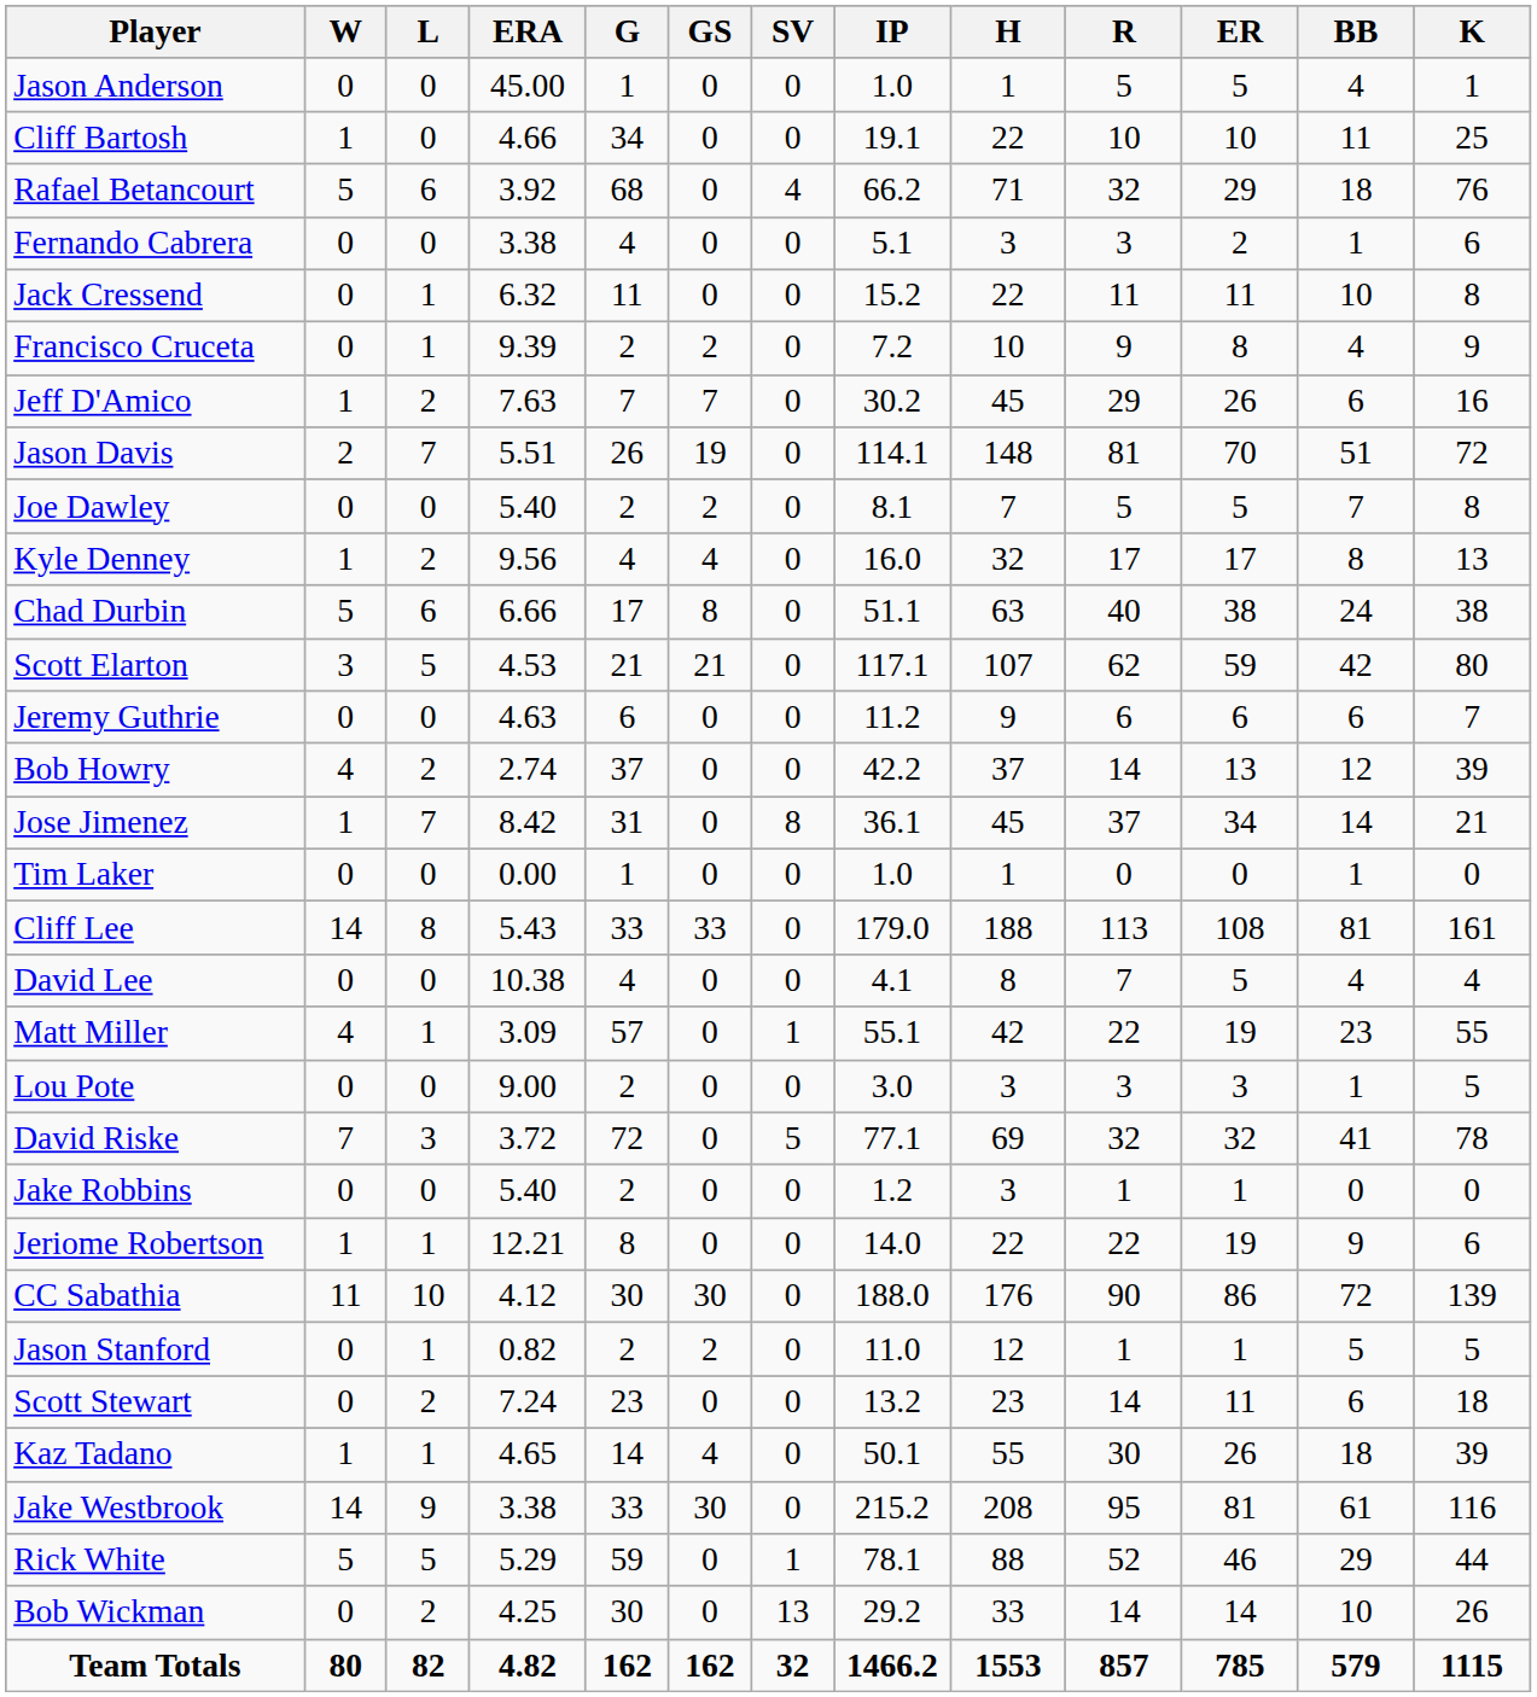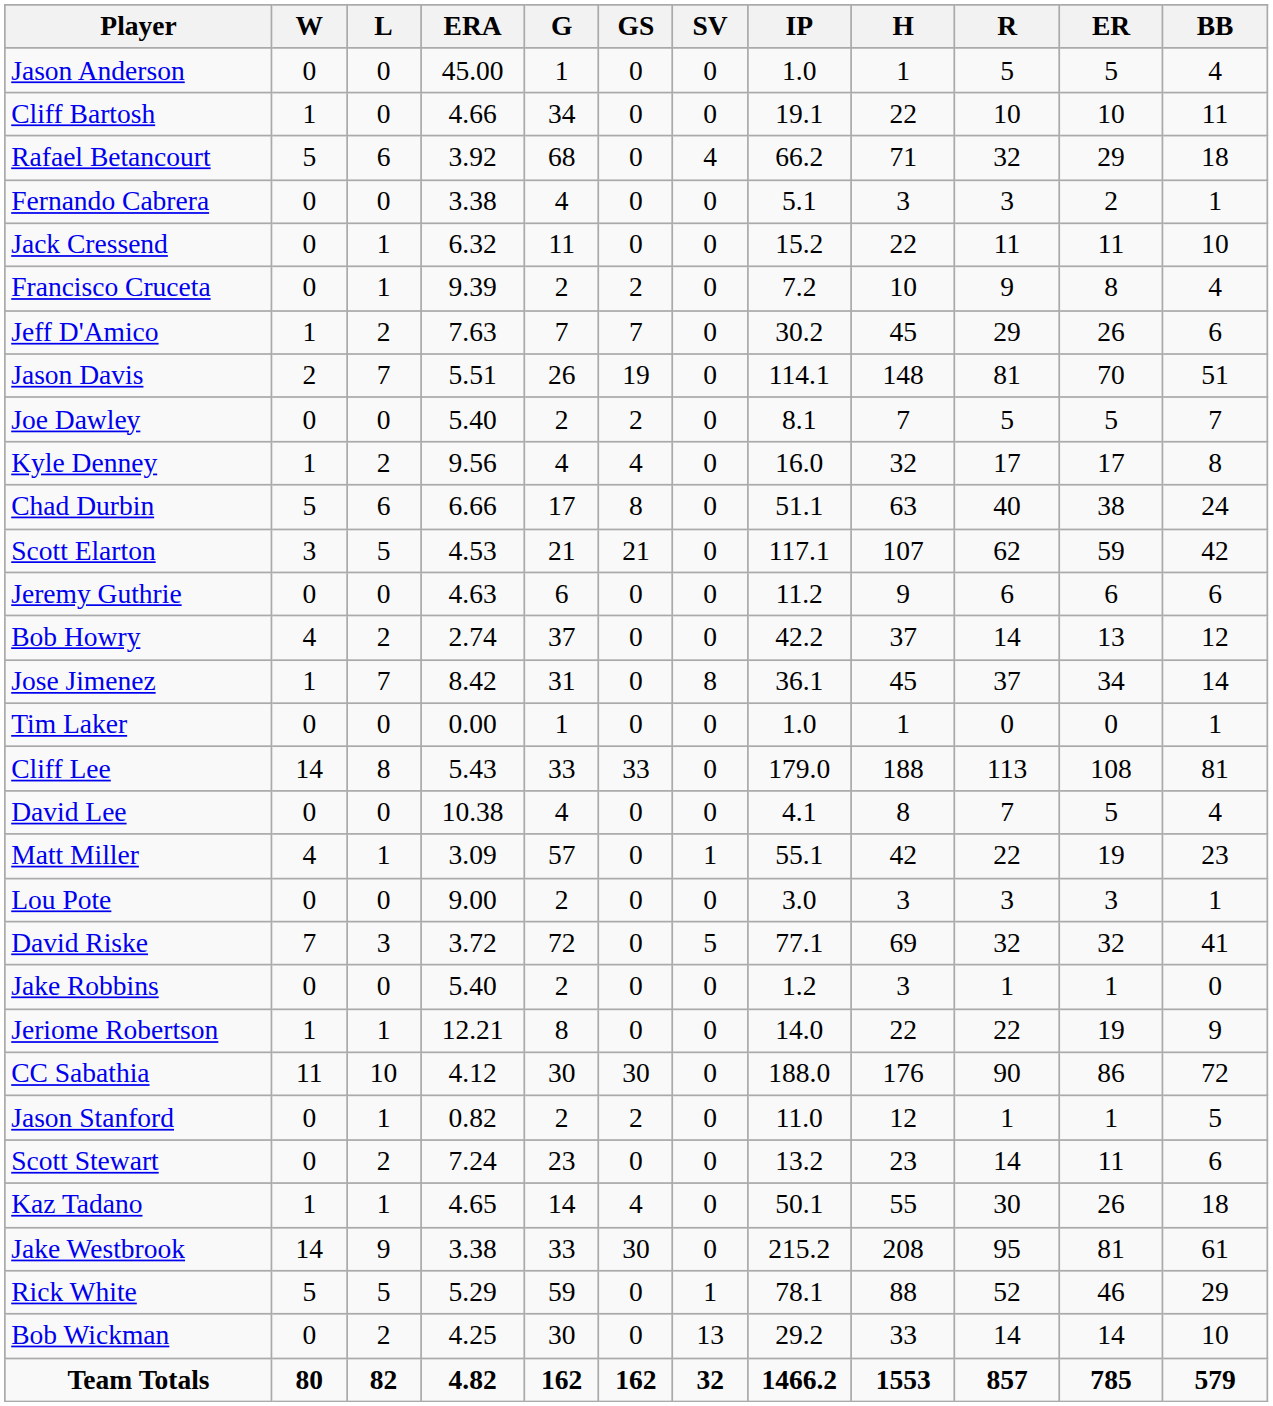- column: K | 1 | 25 | 76 | 6 | 8 | 9 | 16 | 72 | 8 | 13 | 38 | 80 | 7 | 39 | 21 | 0 | 161 | 4 | 55 | 5 | 78 | 0 | 6 | 139 | 5 | 18 | 39 | 116 | 44 | 26 | 1115
